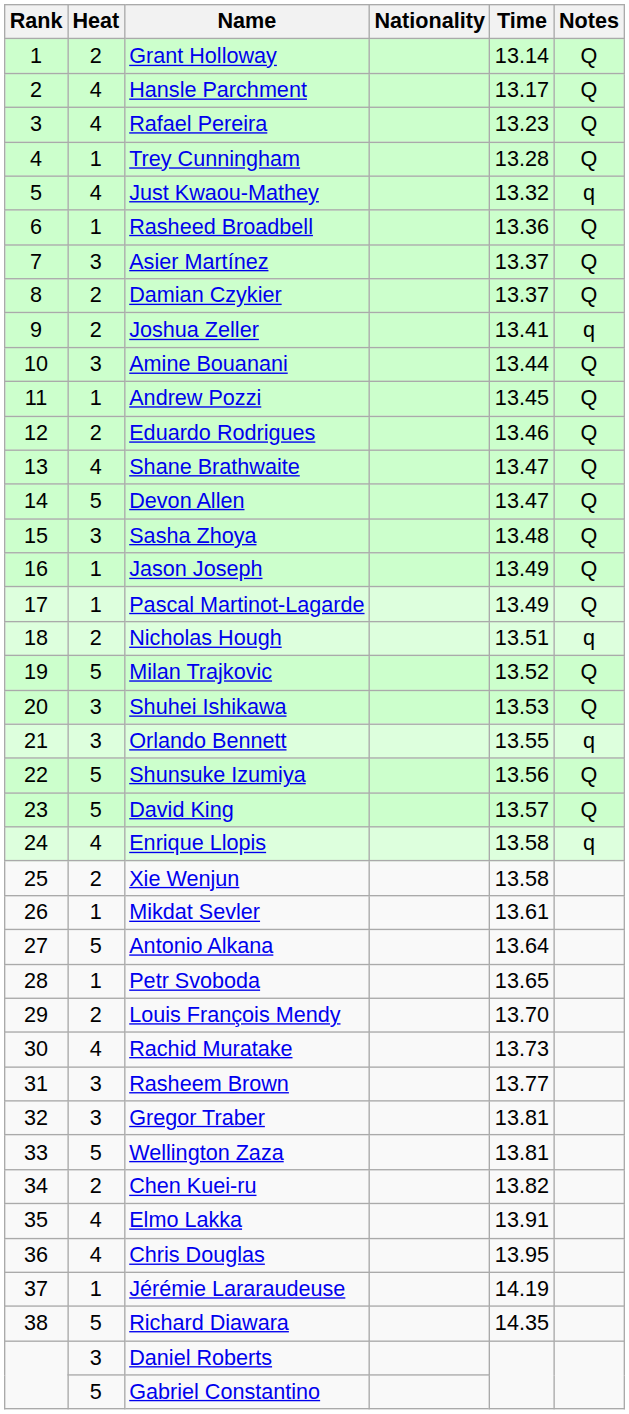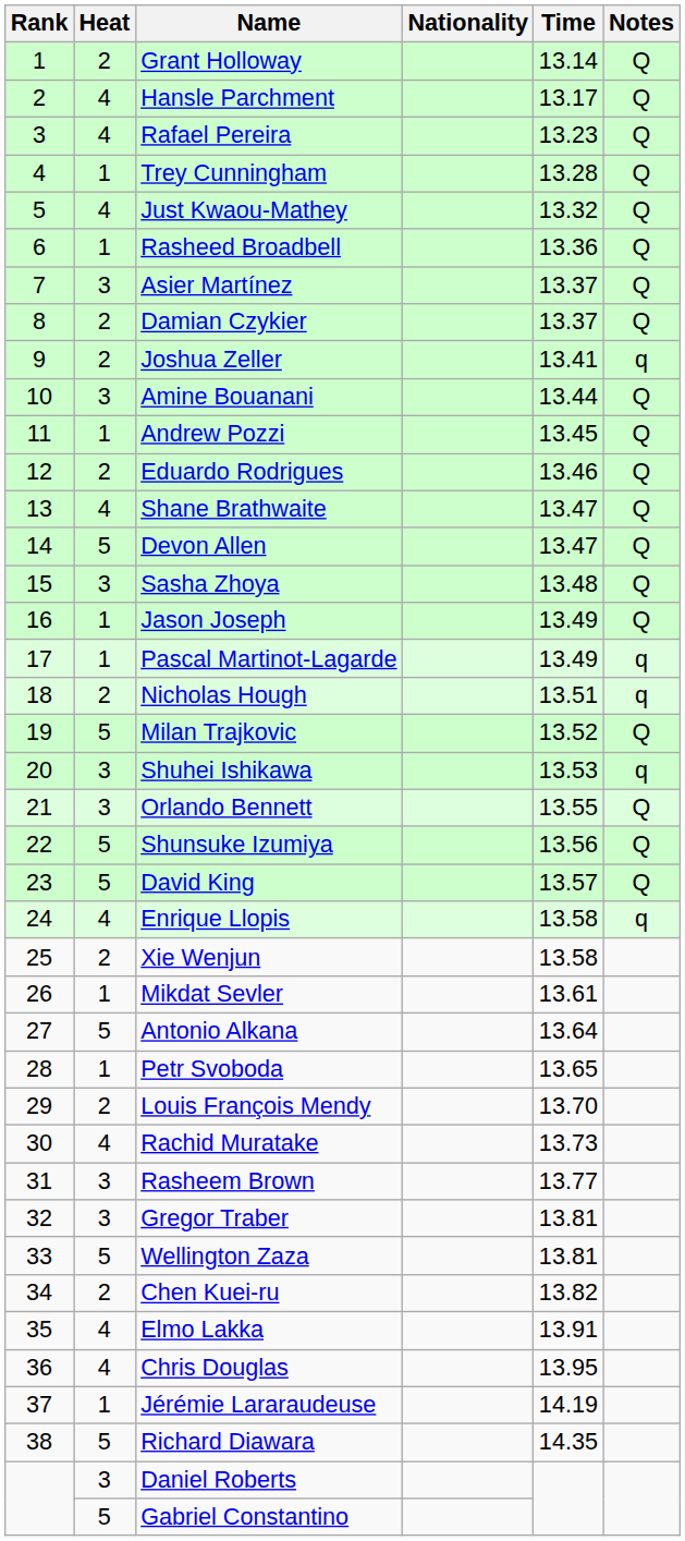Just Kwaou-Mathey | Notes: q -> Q
Pascal Martinot-Lagarde | Notes: Q -> q
Shuhei Ishikawa | Notes: Q -> q
Orlando Bennett | Notes: q -> Q
